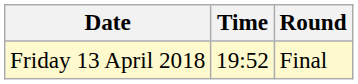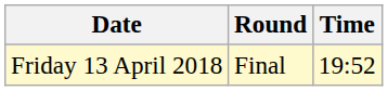columns swapped: Time <-> Round
